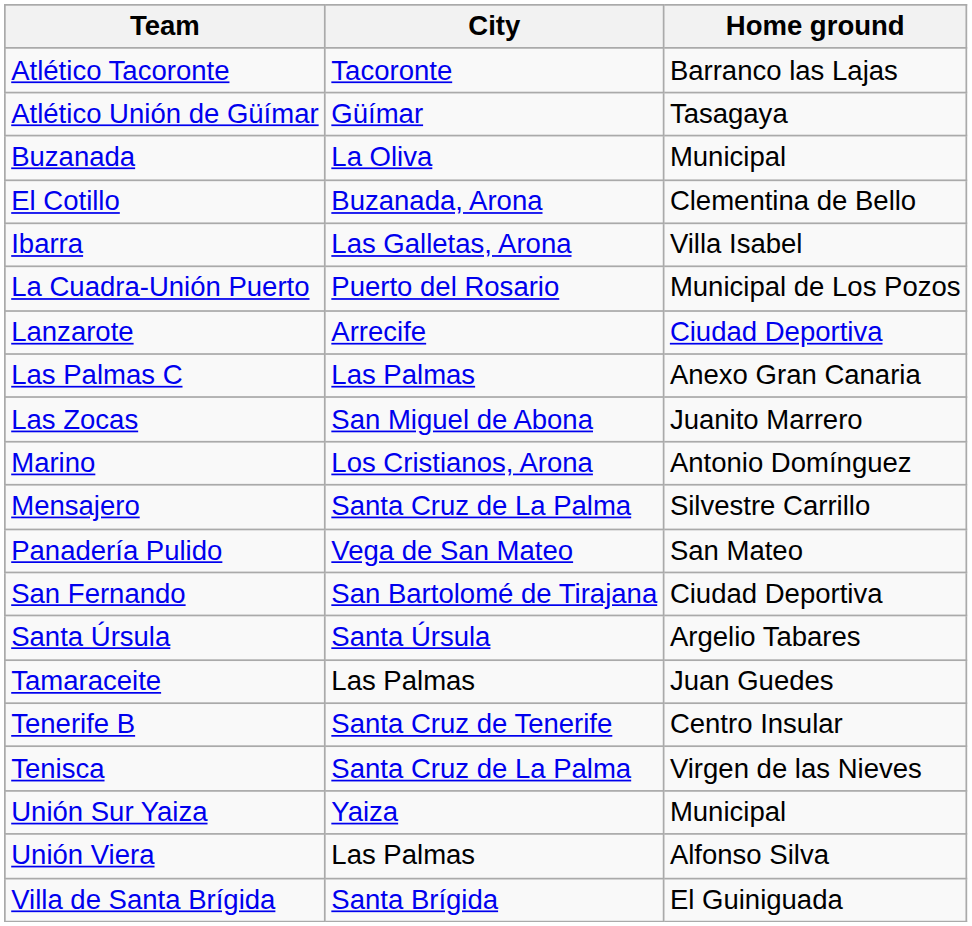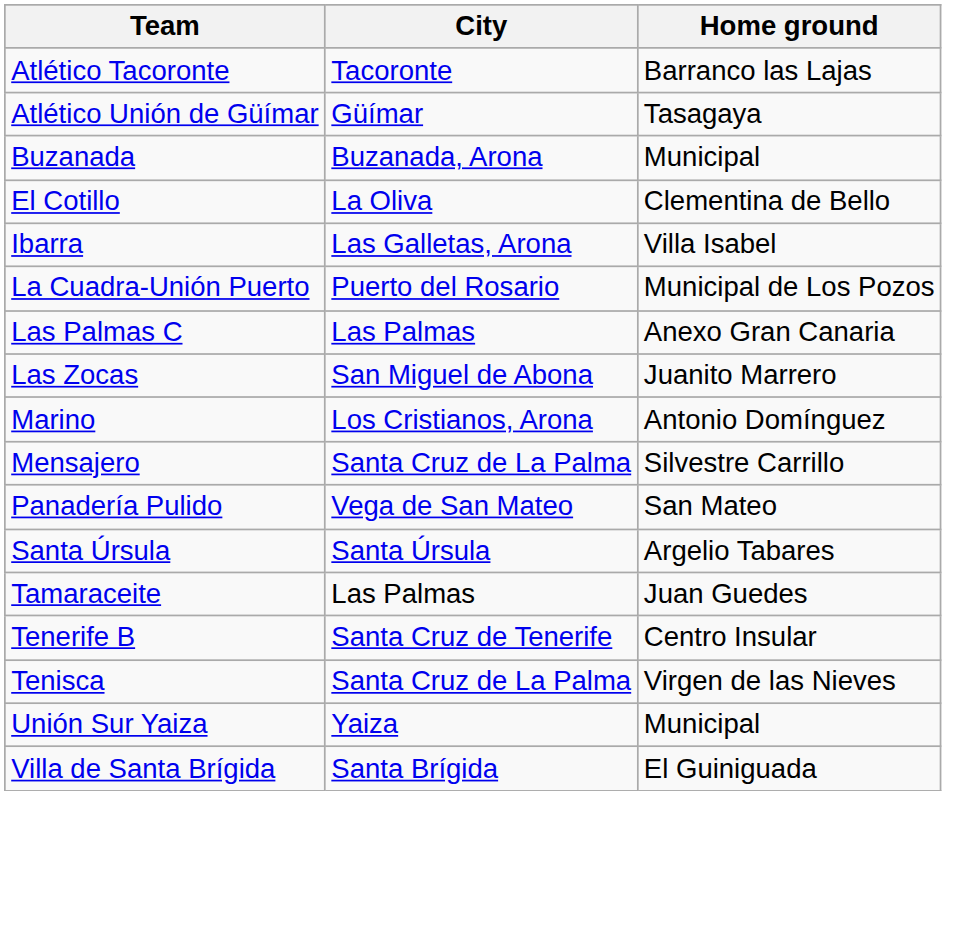Buzanada | City: La Oliva -> Buzanada, Arona
El Cotillo | City: Buzanada, Arona -> La Oliva
- row: Lanzarote | Arrecife | Ciudad Deportiva
- row: San Fernando | San Bartolomé de Tirajana | Ciudad Deportiva
- row: Unión Viera | Las Palmas | Alfonso Silva
